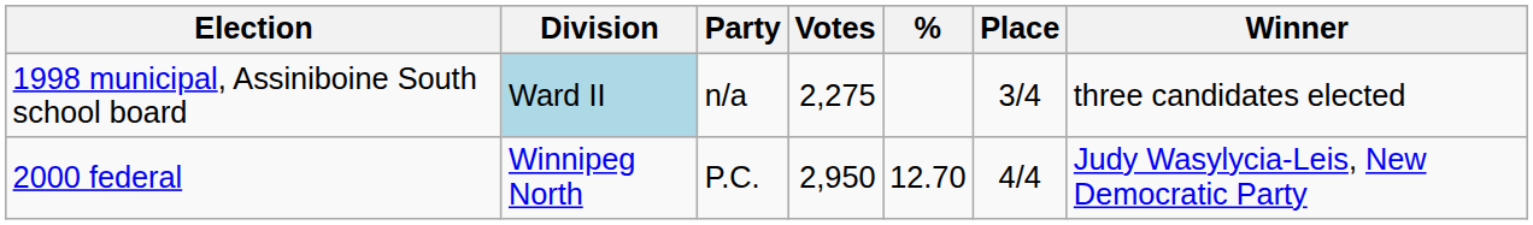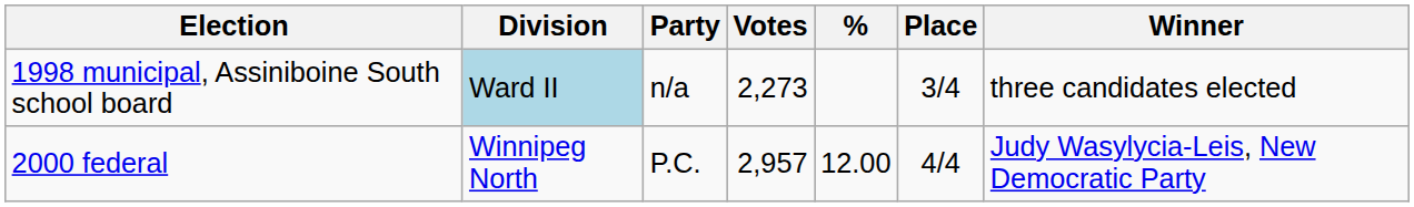1998 municipal, Assiniboine South school board | Votes: 2,275 -> 2,273
2000 federal | Votes: 2,950 -> 2,957
2000 federal | %: 12.70 -> 12.00
